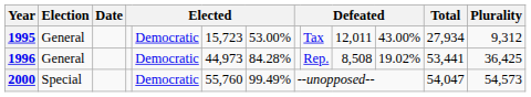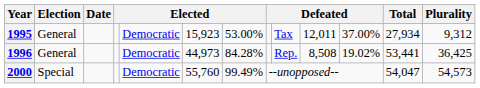1995 | column 6: 15,723 -> 15,923
1995 | column 11: 43.00% -> 37.00%
